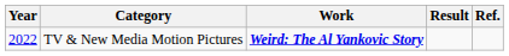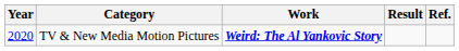TV & New Media Motion Pictures | Year: 2022 -> 2020
